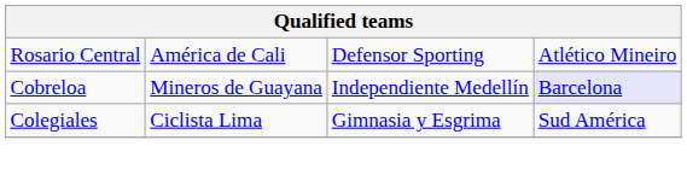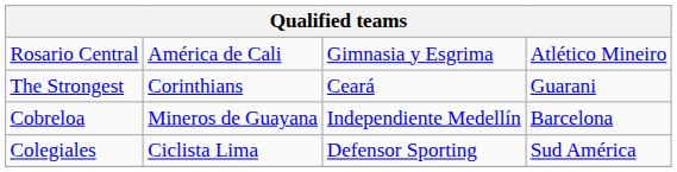Rosario Central | column 3: Defensor Sporting -> Gimnasia y Esgrima
+ row: The Strongest | Corinthians | Ceará | Guarani
Cobreloa | column 4: lavender background -> no background
Colegiales | column 3: Gimnasia y Esgrima -> Defensor Sporting
